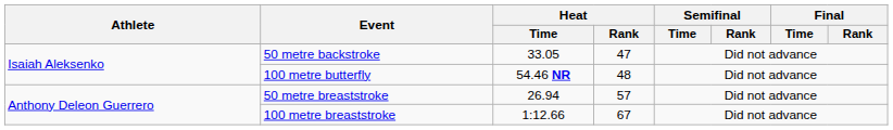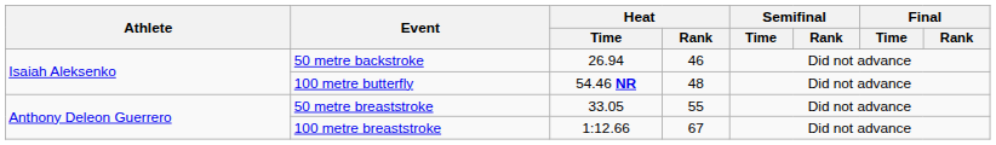50 metre backstroke | Heat / Time: 33.05 -> 26.94
50 metre backstroke | Heat / Rank: 47 -> 46
50 metre breaststroke | Heat / Time: 26.94 -> 33.05
50 metre breaststroke | Heat / Rank: 57 -> 55
